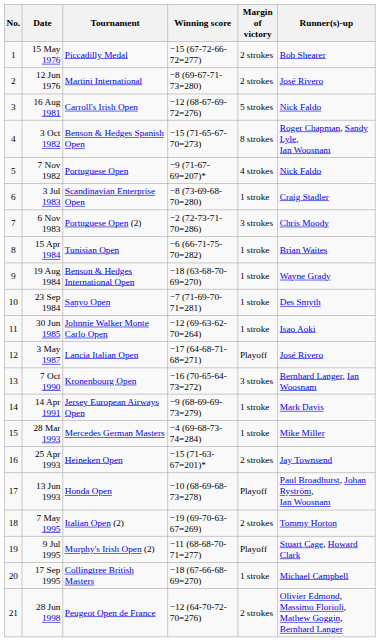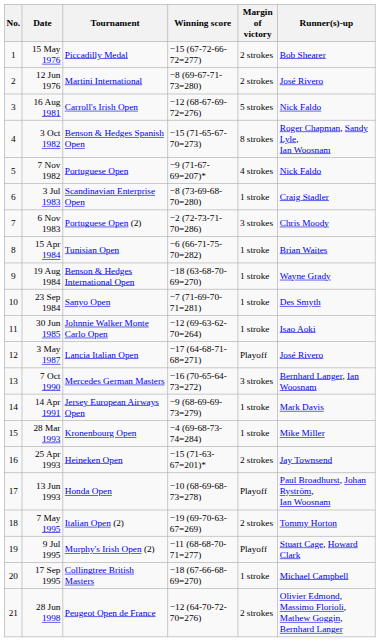7 Oct 1990 | Tournament: Kronenbourg Open -> Mercedes German Masters
28 Mar 1993 | Tournament: Mercedes German Masters -> Kronenbourg Open
